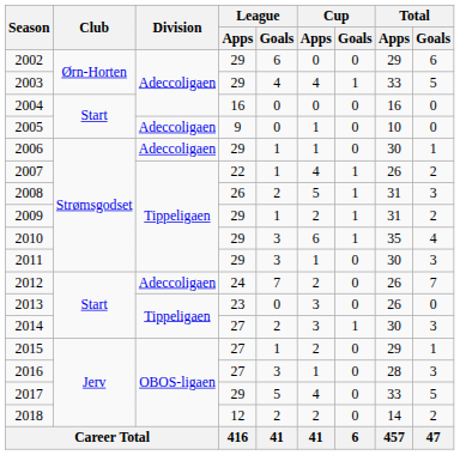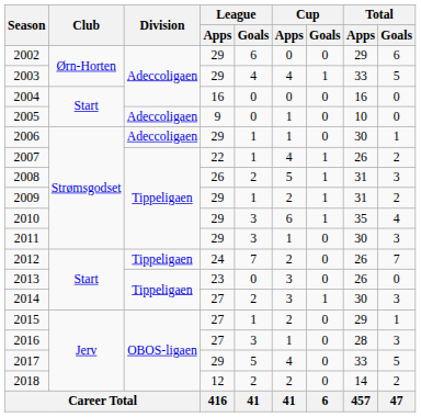2012 | Division: Adeccoligaen -> Tippeligaen
